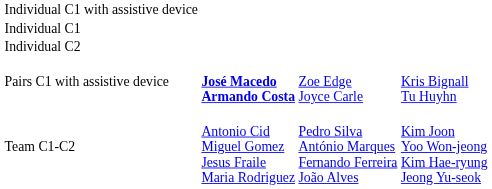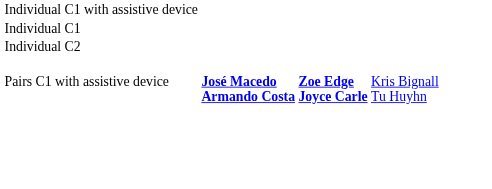Pairs C1 with assistive device | column 3: normal -> bold
- row: Team C1-C2 | Antonio Cid Miguel Gomez Jesus Fraile Maria Rodriguez | Pedro Silva António Marques Fernando Ferreira João Alves | Kim Joon Yoo Won-jeong Kim Hae-ryung Jeong Yu-seok
